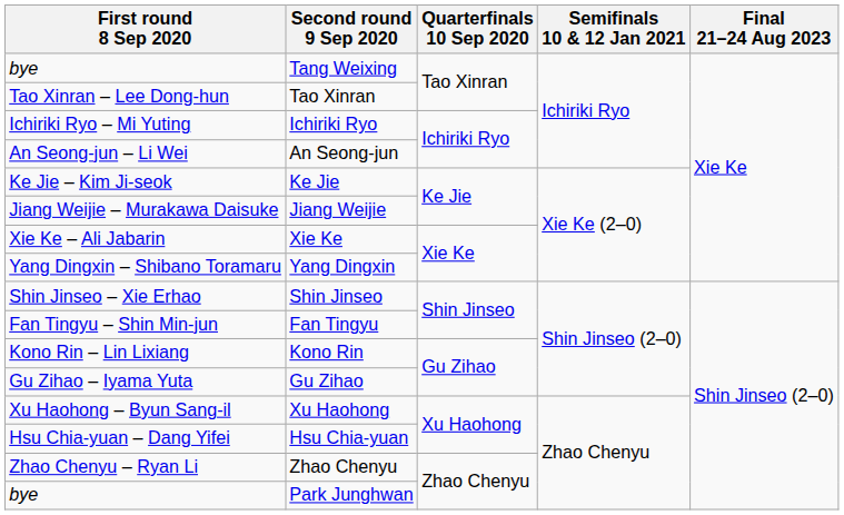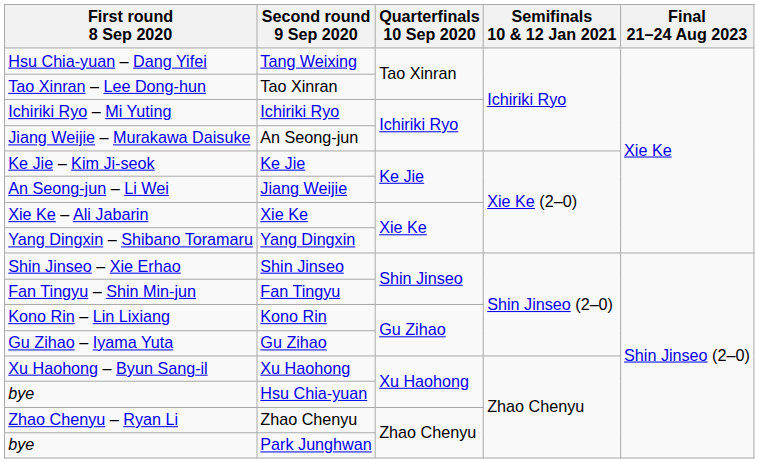Tang Weixing | First round 8 Sep 2020: bye -> Hsu Chia-yuan – Dang Yifei
An Seong-jun | First round 8 Sep 2020: An Seong-jun – Li Wei -> Jiang Weijie – Murakawa Daisuke
Jiang Weijie | First round 8 Sep 2020: Jiang Weijie – Murakawa Daisuke -> An Seong-jun – Li Wei
Hsu Chia-yuan | First round 8 Sep 2020: Hsu Chia-yuan – Dang Yifei -> bye
